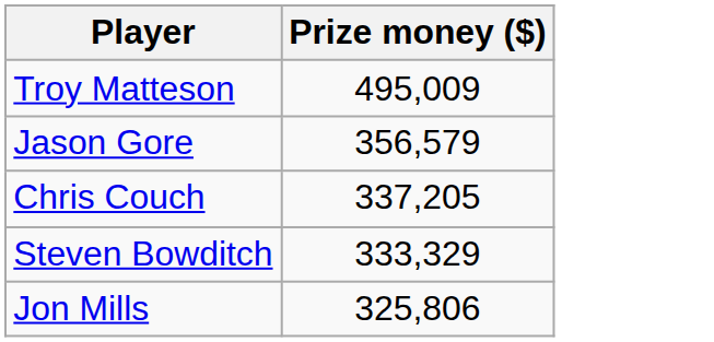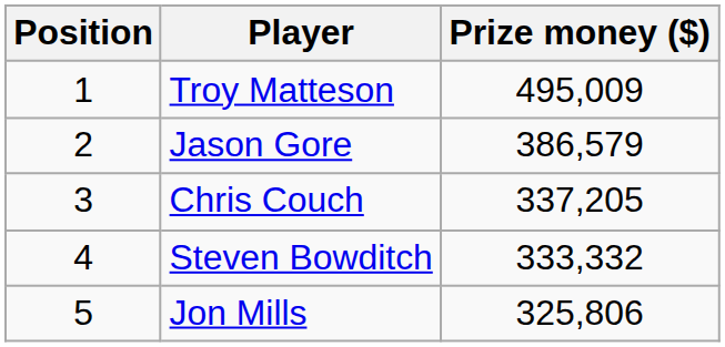+ column: Position | 1 | 2 | 3 | 4 | 5
Jason Gore | Prize money ($): 356,579 -> 386,579
Steven Bowditch | Prize money ($): 333,329 -> 333,332
